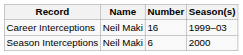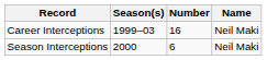columns swapped: Name <-> Season(s)
